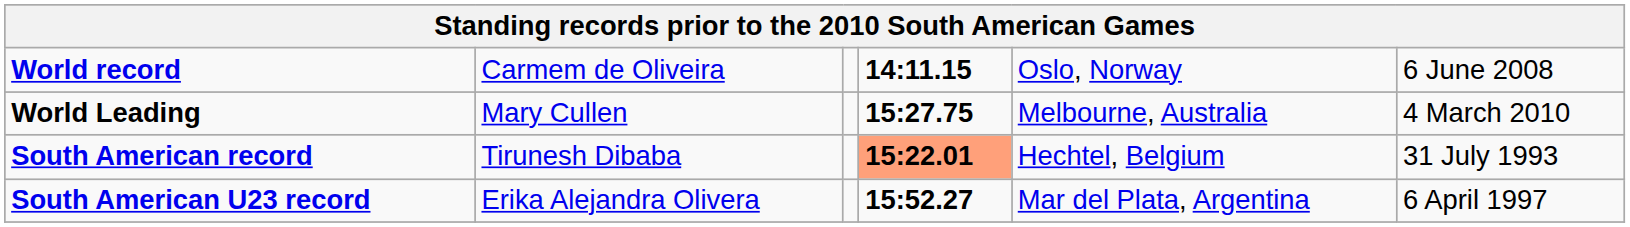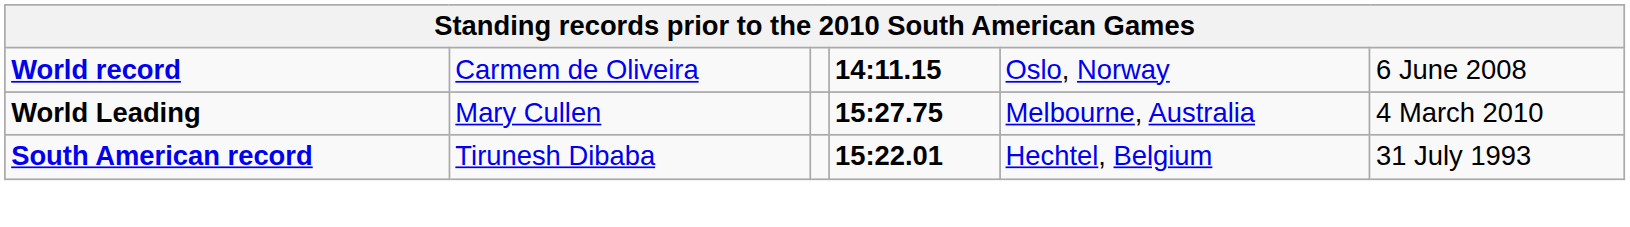South American record | column 4: lightsalmon background -> no background
- row: South American U23 record | Erika Alejandra Olivera | 15:52.27 | Mar del Plata, Argentina | 6 April 1997
